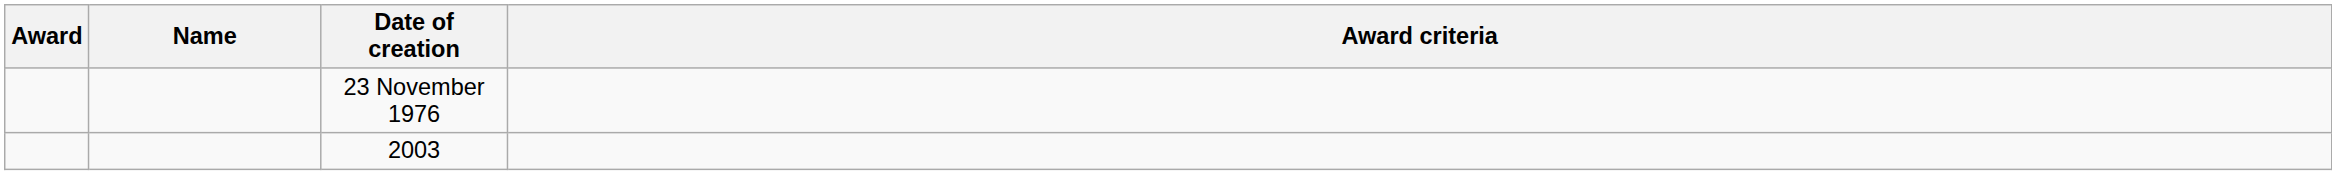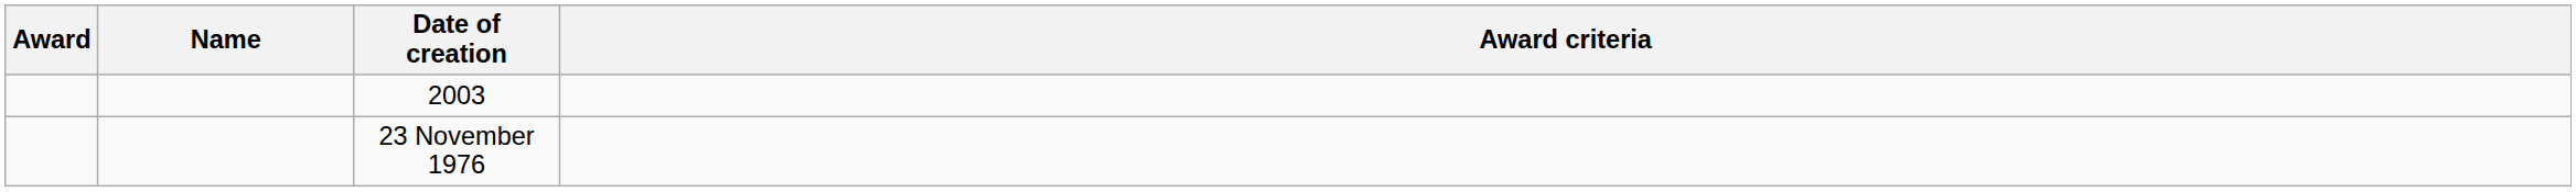rows swapped: 2003 <-> 23 November 1976
